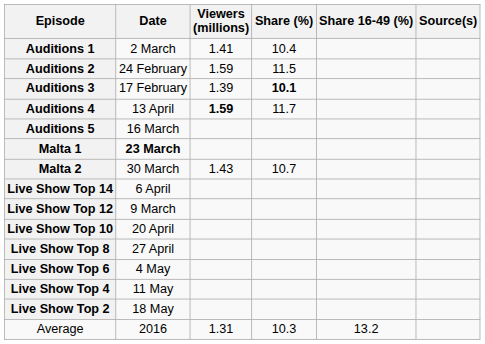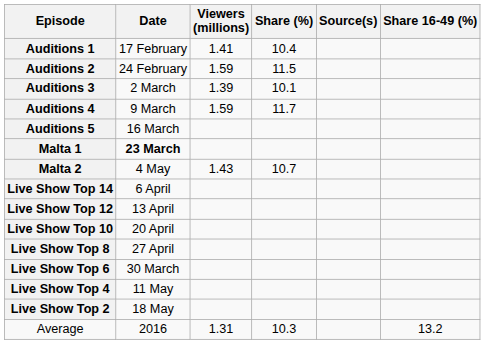columns swapped: Share 16-49 (%) <-> Source(s)
Auditions 1 | Date: 2 March -> 17 February
Auditions 3 | Date: 17 February -> 2 March
Auditions 3 | Share (%): bold -> normal
Auditions 4 | Date: 13 April -> 9 March
Auditions 4 | Viewers (millions): bold -> normal
Malta 2 | Date: 30 March -> 4 May
Live Show Top 12 | Date: 9 March -> 13 April
Live Show Top 6 | Date: 4 May -> 30 March
